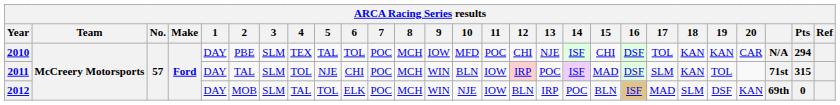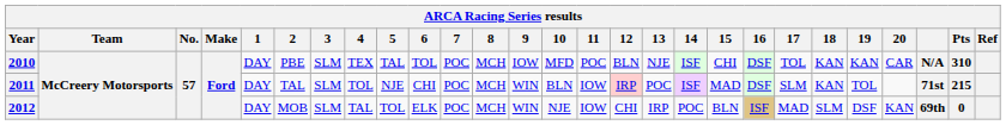2010 | 12: CHI -> BLN
2010 | Pts: 294 -> 310
2011 | Pts: 315 -> 215
2012 | 12: BLN -> CHI
